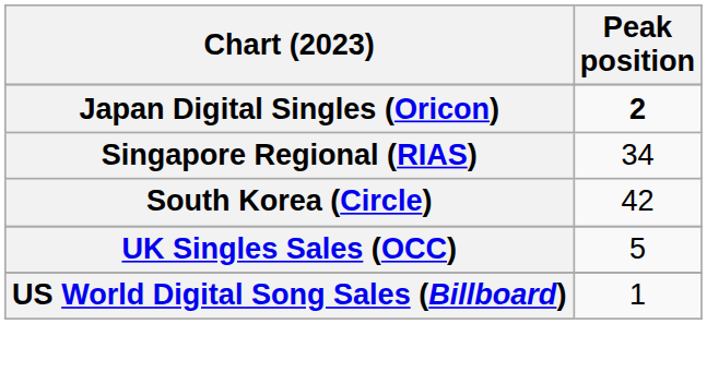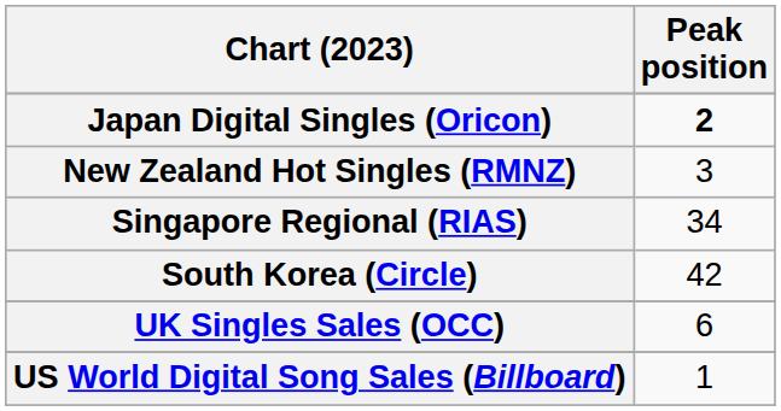+ row: New Zealand Hot Singles (RMNZ) | 3
UK Singles Sales (OCC) | Peak position: 5 -> 6
